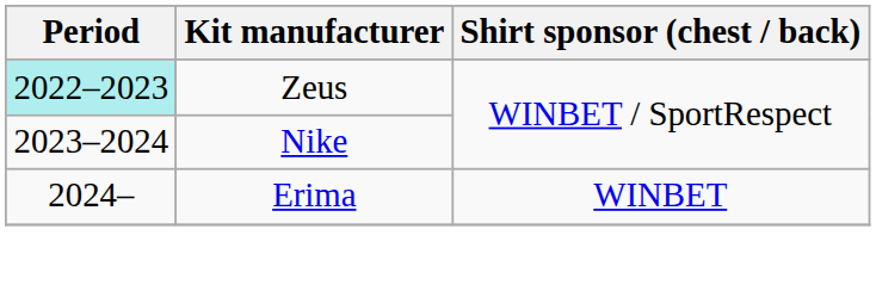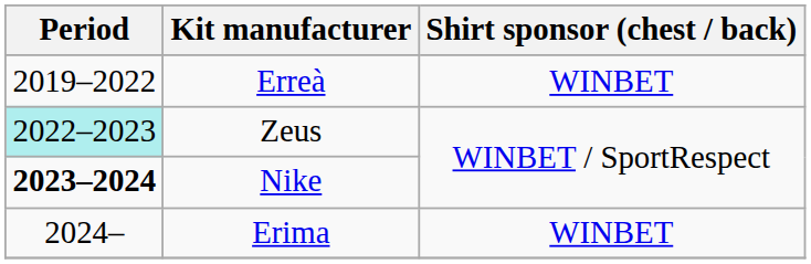+ row: 2019–2022 | Erreà | WINBET
Nike | Period: normal -> bold
